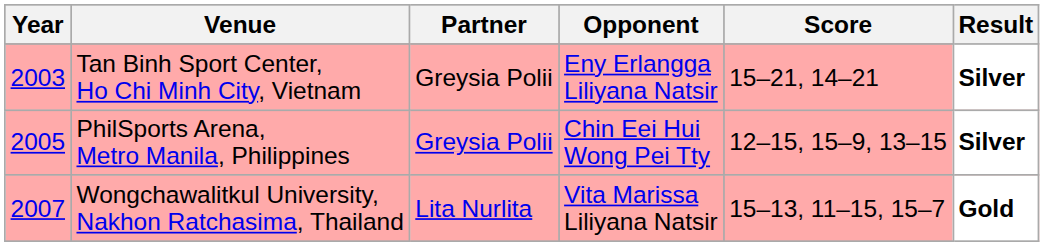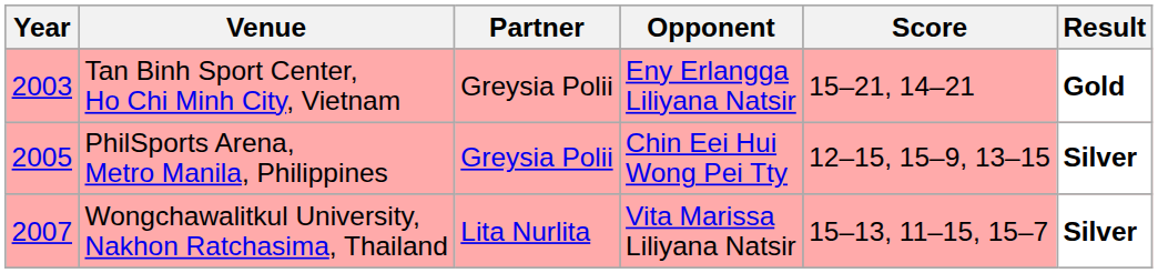Tan Binh Sport Center, Ho Chi Minh City, Vietnam | Result: Silver -> Gold
Wongchawalitkul University, Nakhon Ratchasima, Thailand | Result: Gold -> Silver
